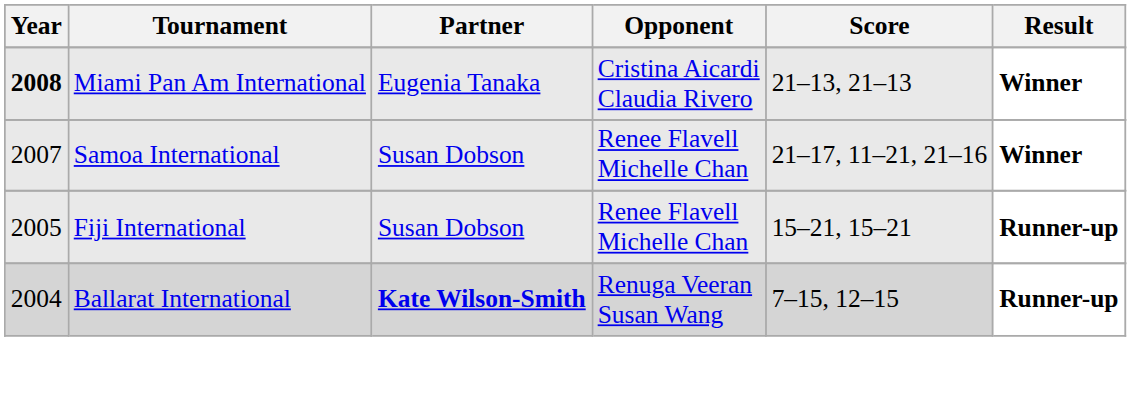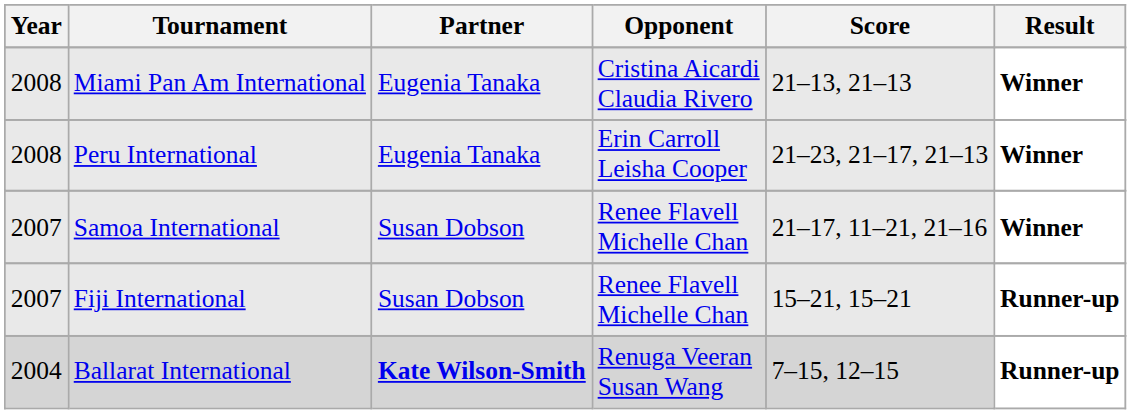Miami Pan Am International | Year: bold -> normal
+ row: 2008 | Peru International | Eugenia Tanaka | Erin Carroll Leisha Cooper | 21–23, 21–17, 21–13 | Winner
Fiji International | Year: 2005 -> 2007
